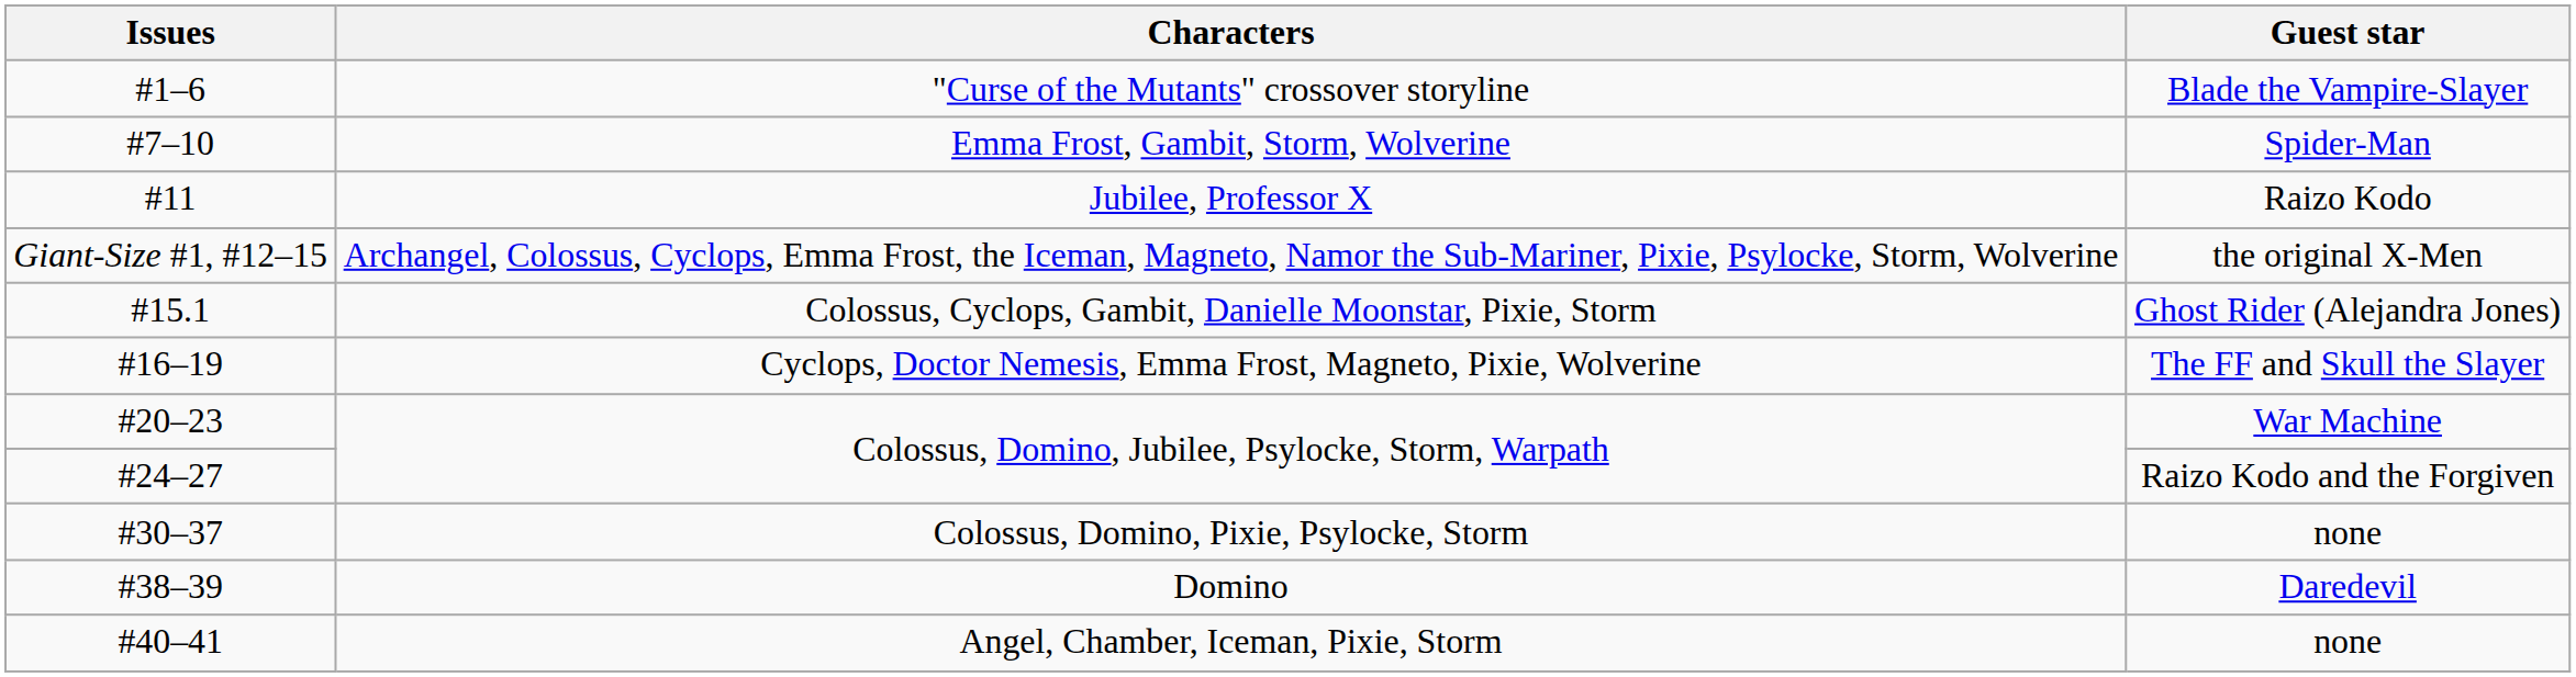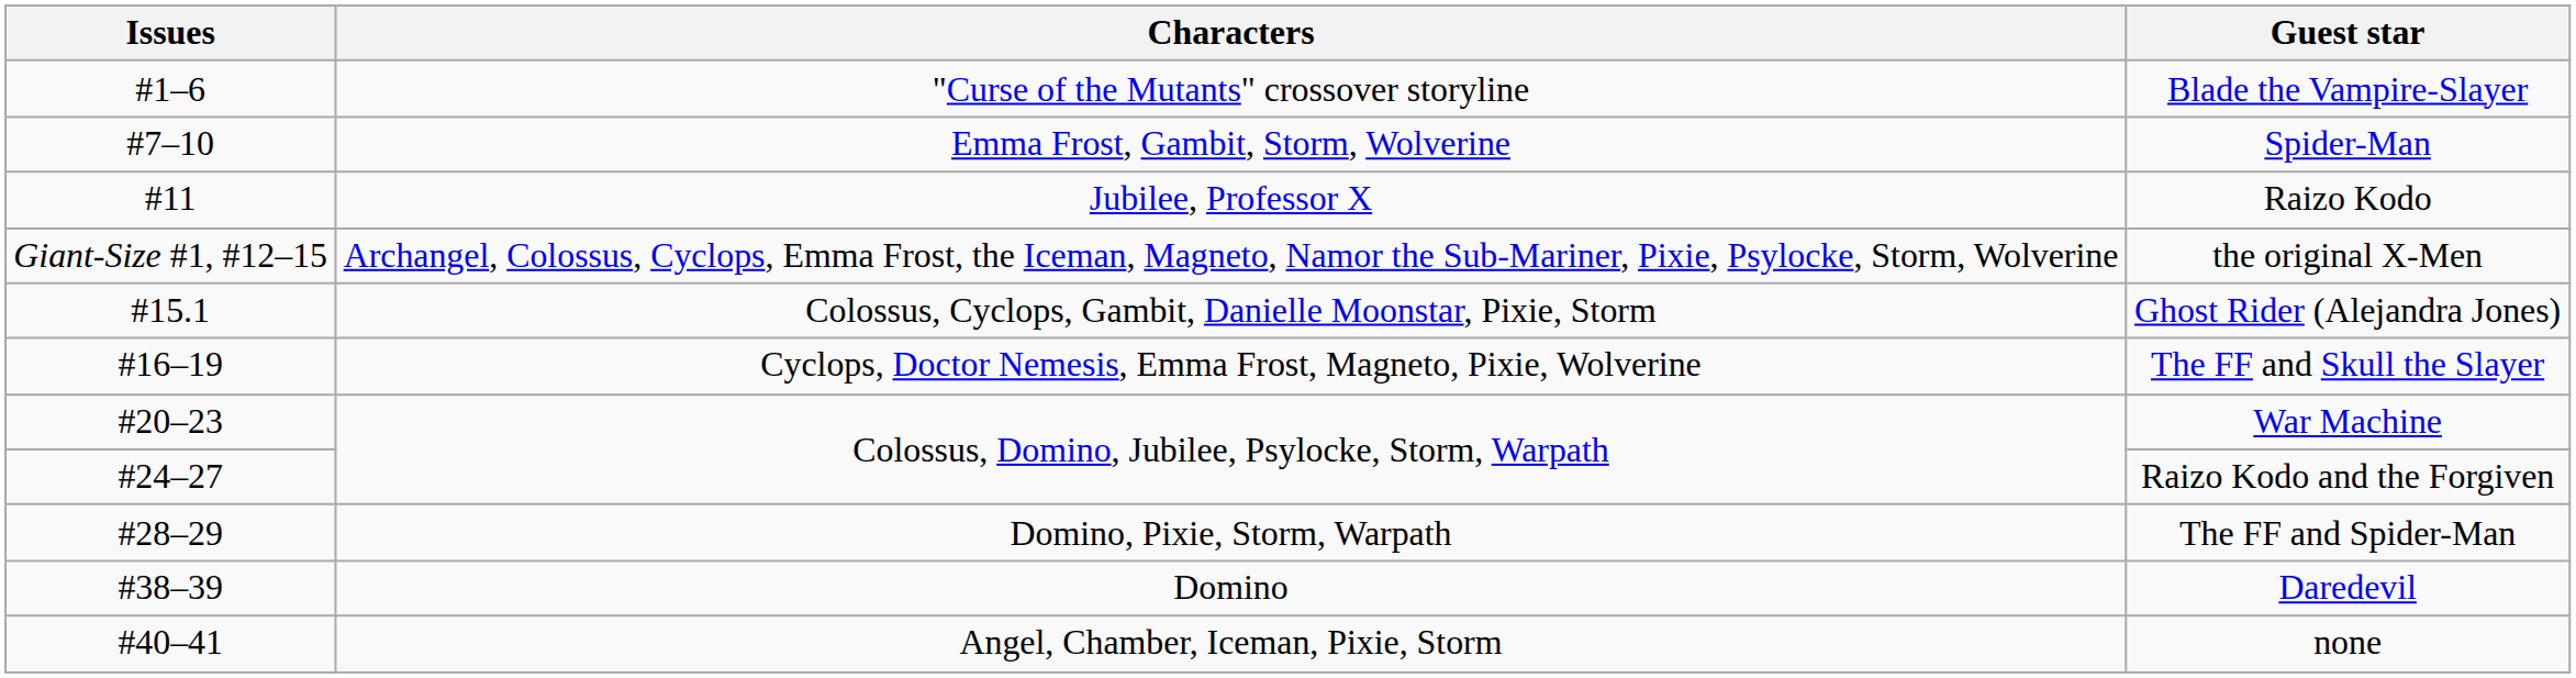+ row: #28–29 | Domino, Pixie, Storm, Warpath | The FF and Spider-Man
- row: #30–37 | Colossus, Domino, Pixie, Psylocke, Storm | none
